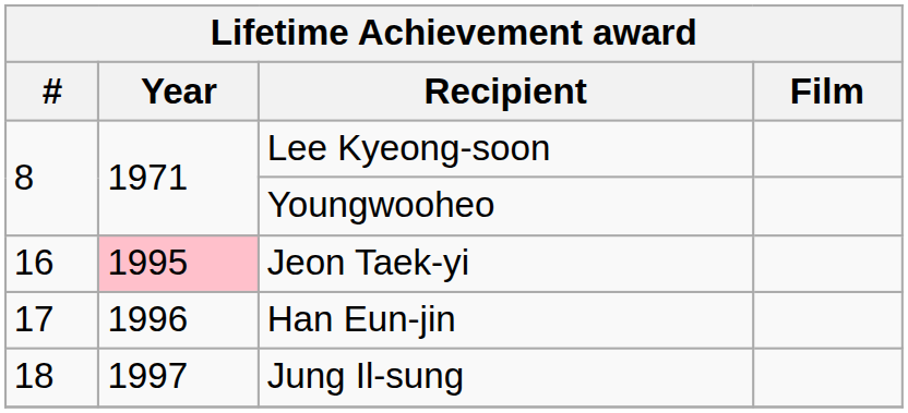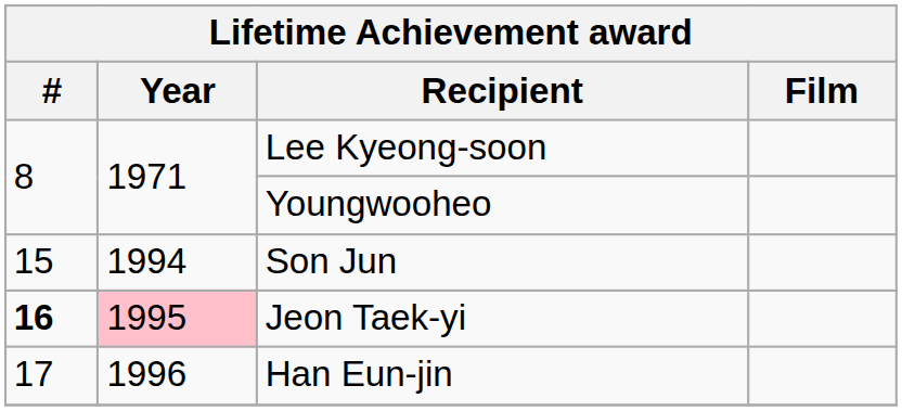+ row: 15 | 1994 | Son Jun
Jeon Taek-yi | #: normal -> bold
- row: 18 | 1997 | Jung Il-sung
